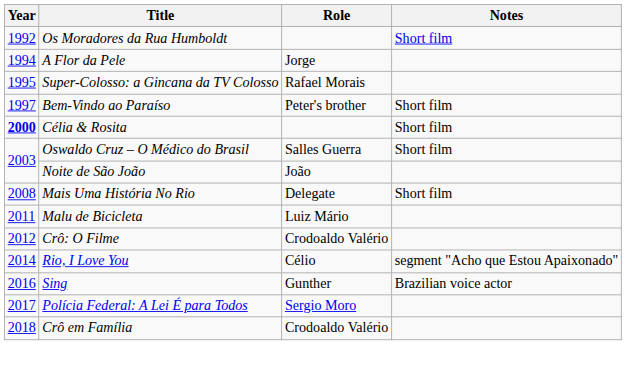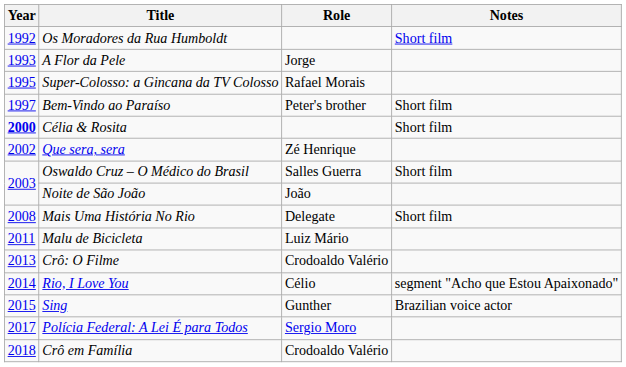A Flor da Pele | Year: 1994 -> 1993
+ row: 2002 | Que sera, sera | Zé Henrique
Crô: O Filme | Year: 2012 -> 2013
Sing | Year: 2016 -> 2015
